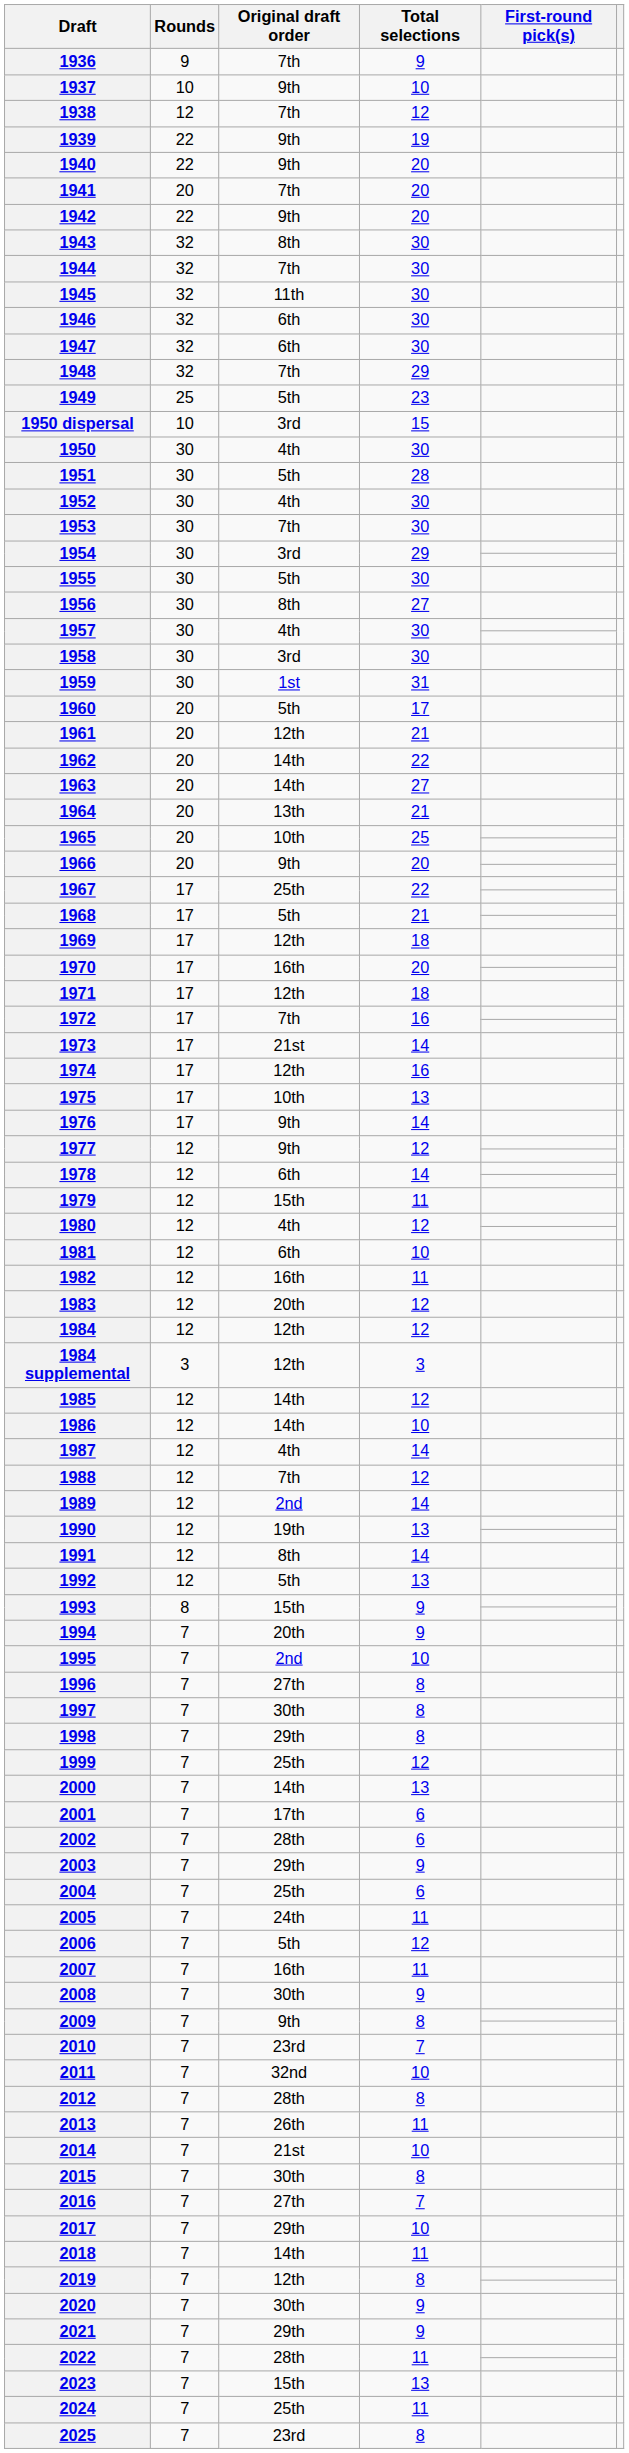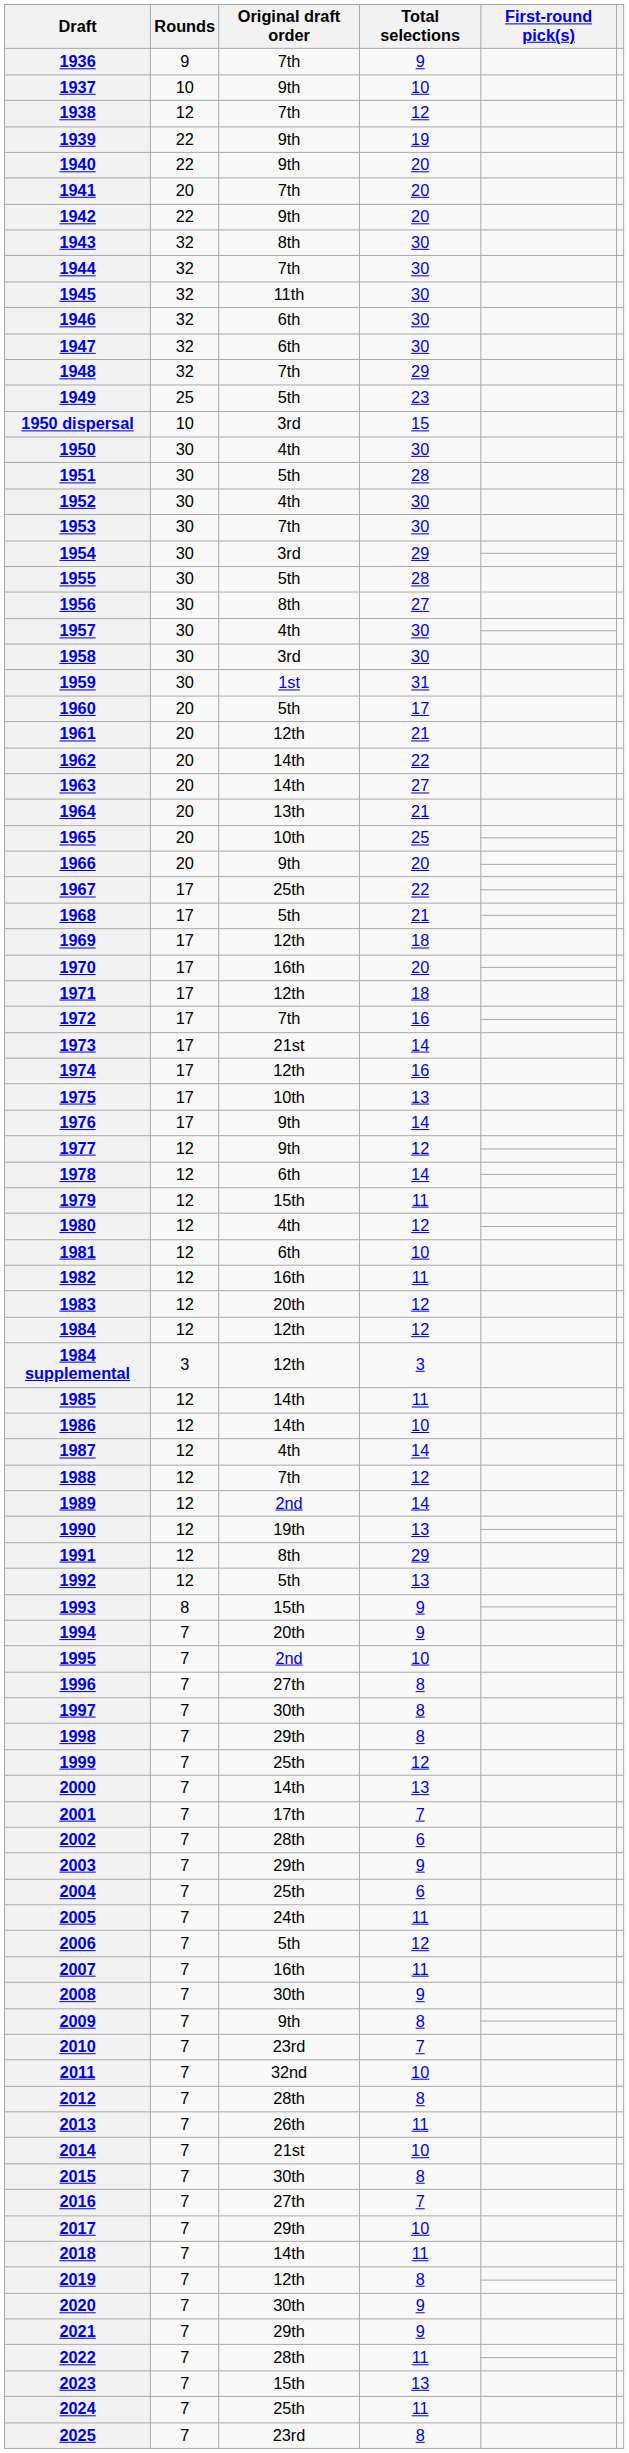1955 | Total selections: 30 -> 28
1985 | Total selections: 12 -> 11
1991 | Total selections: 14 -> 29
2001 | Total selections: 6 -> 7
